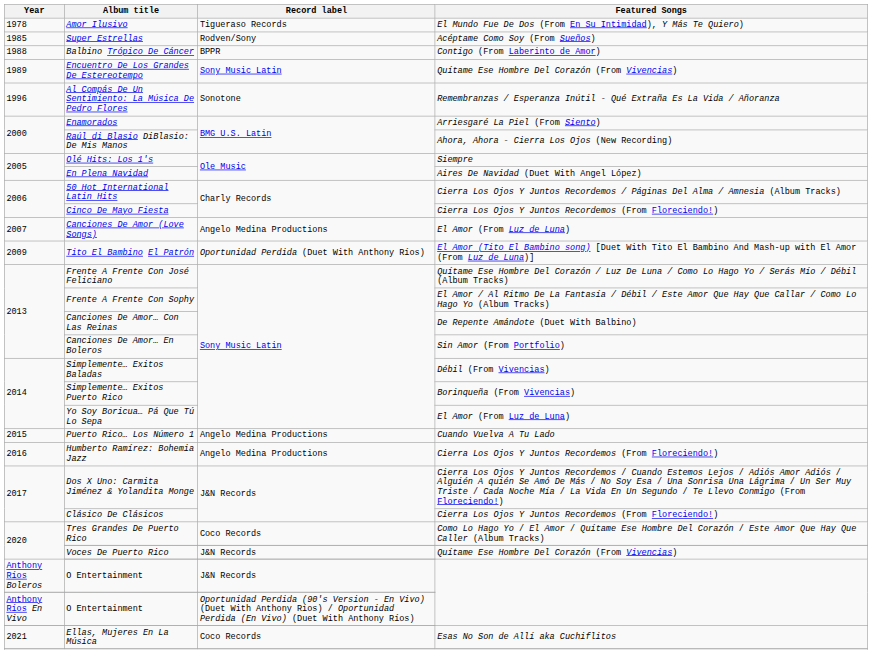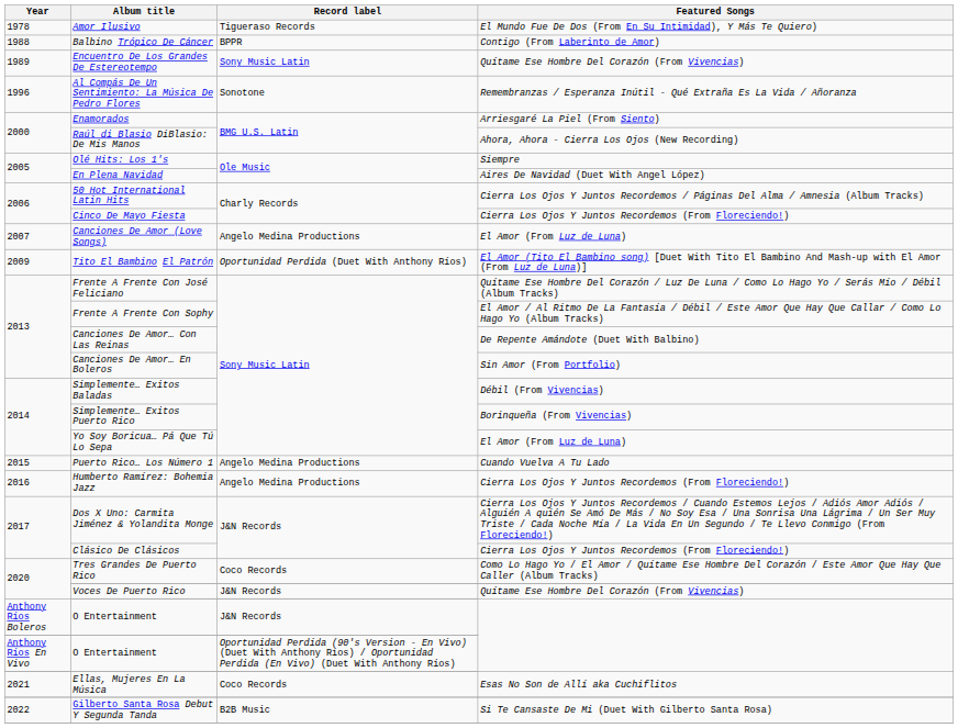- row: 1985 | Super Estrellas | Rodven/Sony | Acéptame Como Soy (From Sueños)
+ row: 2022 | Gilberto Santa Rosa Debut Y Segunda Tanda | B2B Music | Si Te Cansaste De Mi (Duet With Gilberto Santa Rosa)
